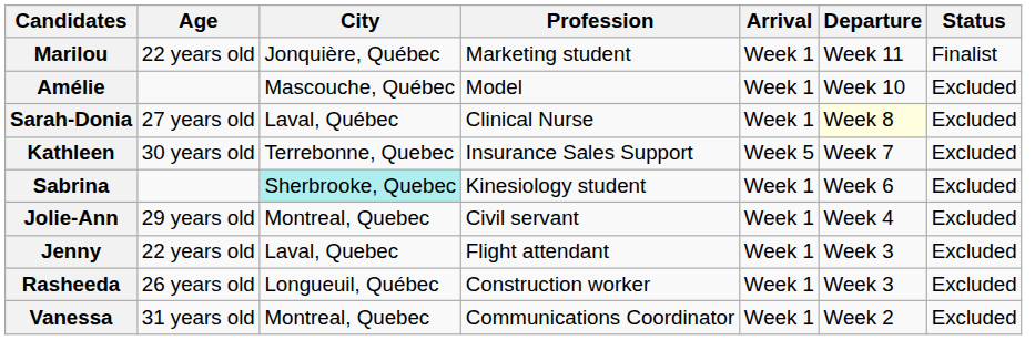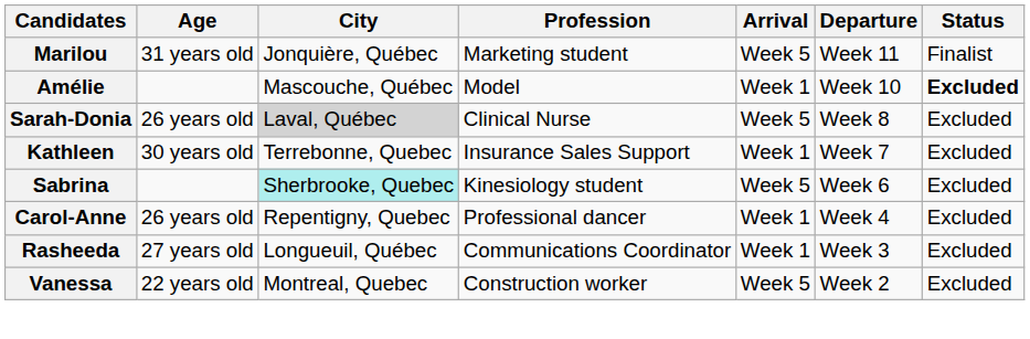Marilou | Age: 22 years old -> 31 years old
Marilou | Arrival: Week 1 -> Week 5
Amélie | Status: normal -> bold
Sarah-Donia | Age: 27 years old -> 26 years old
Sarah-Donia | City: no background -> lightgrey background
Sarah-Donia | Arrival: Week 1 -> Week 5
Sarah-Donia | Departure: lightyellow background -> no background
Kathleen | Arrival: Week 5 -> Week 1
Sabrina | Arrival: Week 1 -> Week 5
+ row: Carol-Anne | 26 years old | Repentigny, Quebec | Professional dancer | Week 1 | Week 4 | Excluded
- row: Jolie-Ann | 29 years old | Montreal, Quebec | Civil servant | Week 1 | Week 4 | Excluded
- row: Jenny | 22 years old | Laval, Quebec | Flight attendant | Week 1 | Week 3 | Excluded
Rasheeda | Age: 26 years old -> 27 years old
Rasheeda | Profession: Construction worker -> Communications Coordinator
Vanessa | Age: 31 years old -> 22 years old
Vanessa | Profession: Communications Coordinator -> Construction worker
Vanessa | Arrival: Week 1 -> Week 5
